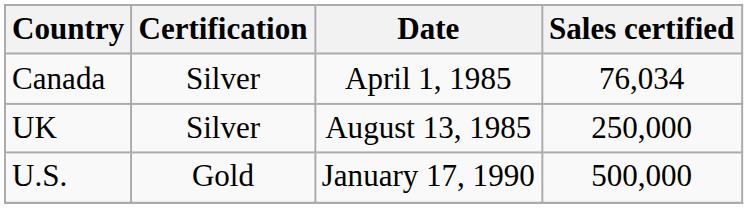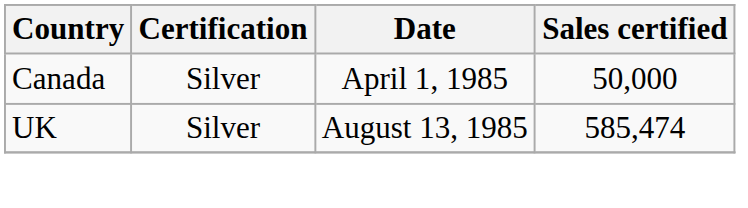Canada | Sales certified: 76,034 -> 50,000
UK | Sales certified: 250,000 -> 585,474
- row: U.S. | Gold | January 17, 1990 | 500,000
